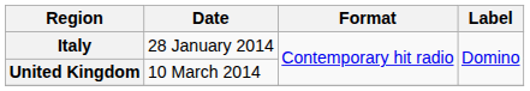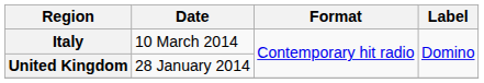Italy | Date: 28 January 2014 -> 10 March 2014
United Kingdom | Date: 10 March 2014 -> 28 January 2014
